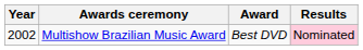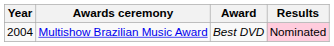Multishow Brazilian Music Award | Year: 2002 -> 2004
